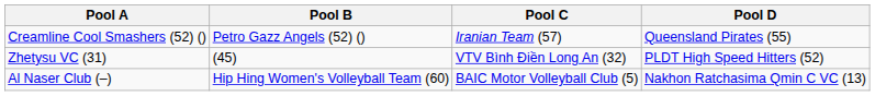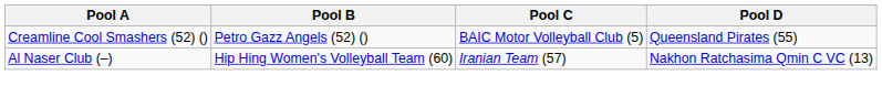Creamline Cool Smashers (52) () | Pool C: Iranian Team (57) -> BAIC Motor Volleyball Club (5)
- row: Zhetysu VC (31) | (45) | VTV Bình Điền Long An (32) | PLDT High Speed Hitters (52)
Al Naser Club (–) | Pool C: BAIC Motor Volleyball Club (5) -> Iranian Team (57)
